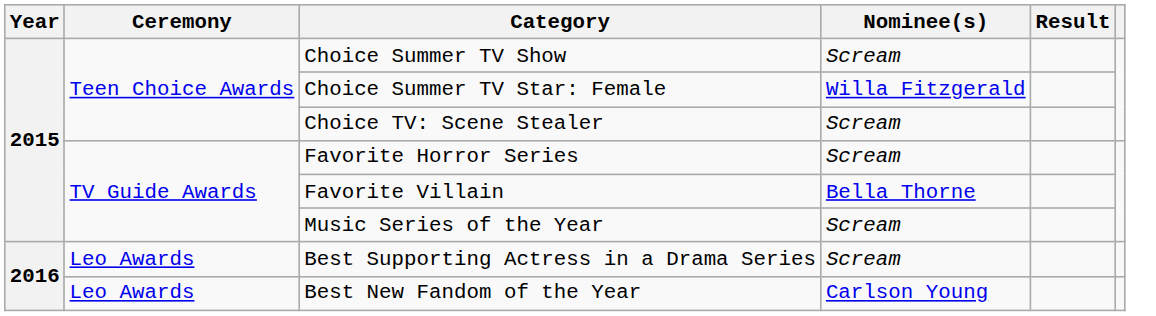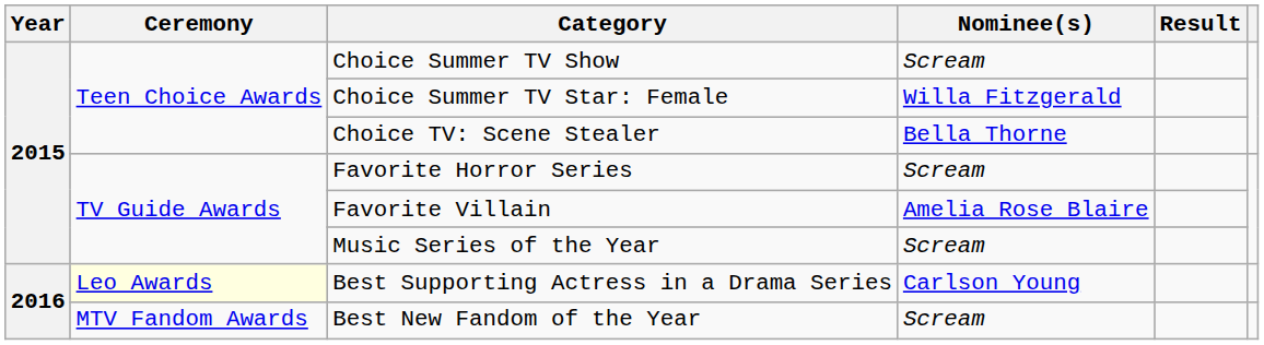Choice TV: Scene Stealer | Nominee(s): Scream -> Bella Thorne
Favorite Villain | Nominee(s): Bella Thorne -> Amelia Rose Blaire
Best Supporting Actress in a Drama Series | Ceremony: no background -> lightyellow background
Best Supporting Actress in a Drama Series | Nominee(s): Scream -> Carlson Young
Best New Fandom of the Year | Ceremony: Leo Awards -> MTV Fandom Awards
Best New Fandom of the Year | Nominee(s): Carlson Young -> Scream
